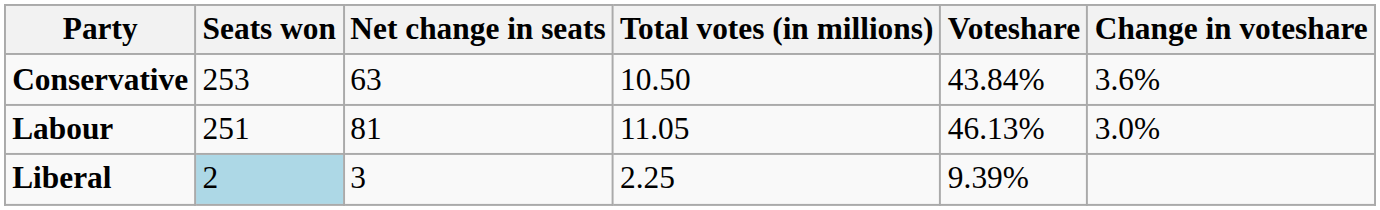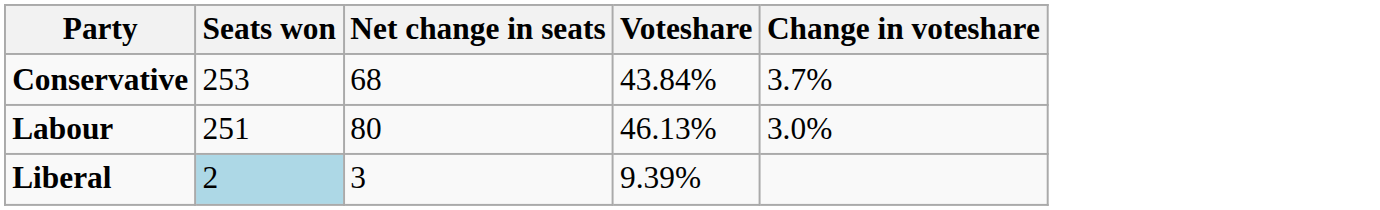- column: Total votes (in millions) | 10.50 | 11.05 | 2.25
Conservative | Net change in seats: 63 -> 68
Conservative | Change in voteshare: 3.6% -> 3.7%
Labour | Net change in seats: 81 -> 80
